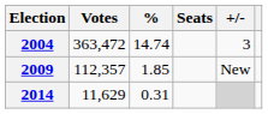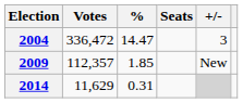2004 | Votes: 363,472 -> 336,472
2004 | %: 14.74 -> 14.47
